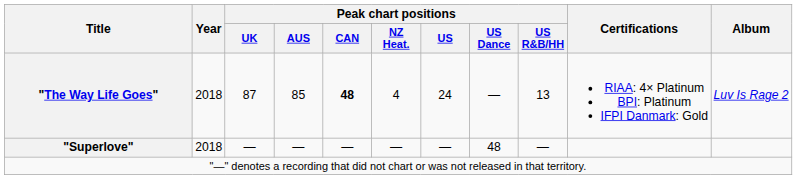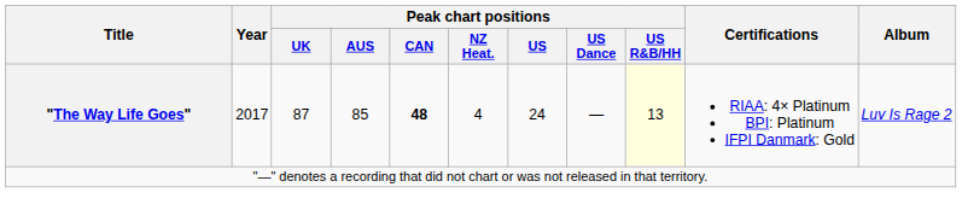"The Way Life Goes" | Year: 2018 -> 2017
"The Way Life Goes" | Peak chart positions / US R&B/HH: no background -> lightyellow background
- row: "Superlove" | 2018 | — | — | — | — | — | 48 | —
